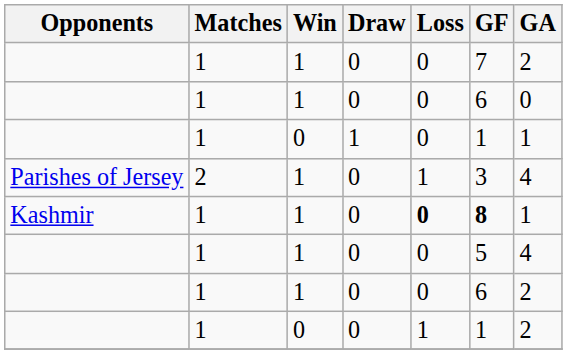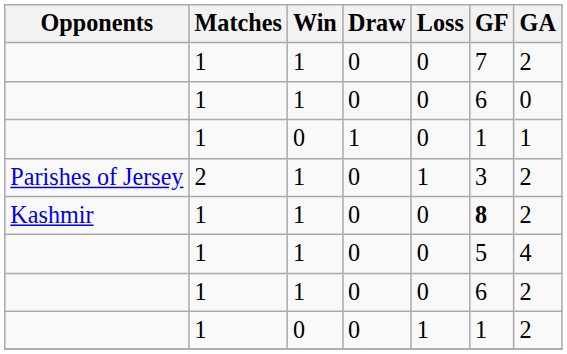Parishes of Jersey | GA: 4 -> 2
Kashmir | Loss: bold -> normal
Kashmir | GA: 1 -> 2
